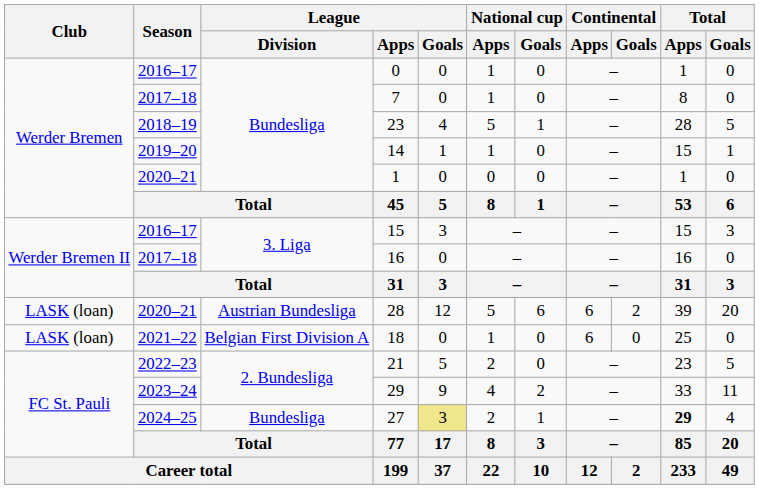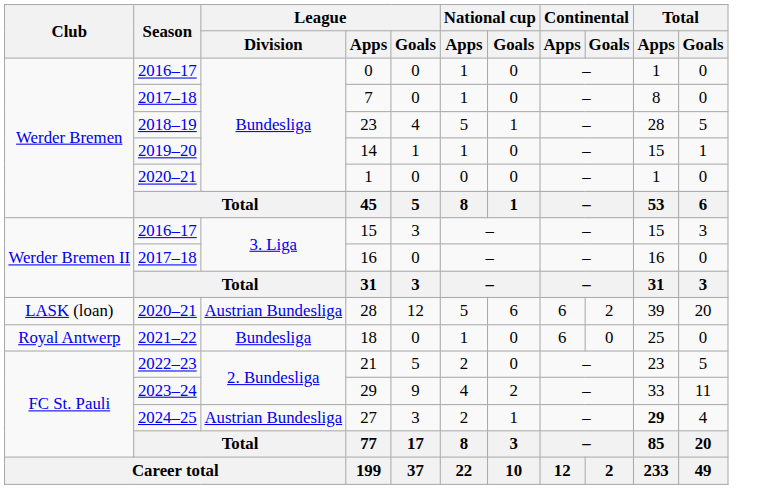18 | Club: LASK (loan) -> Royal Antwerp
18 | League / Division: Belgian First Division A -> Bundesliga
27 | League / Division: Bundesliga -> Austrian Bundesliga
27 | League / Goals: khaki background -> no background
